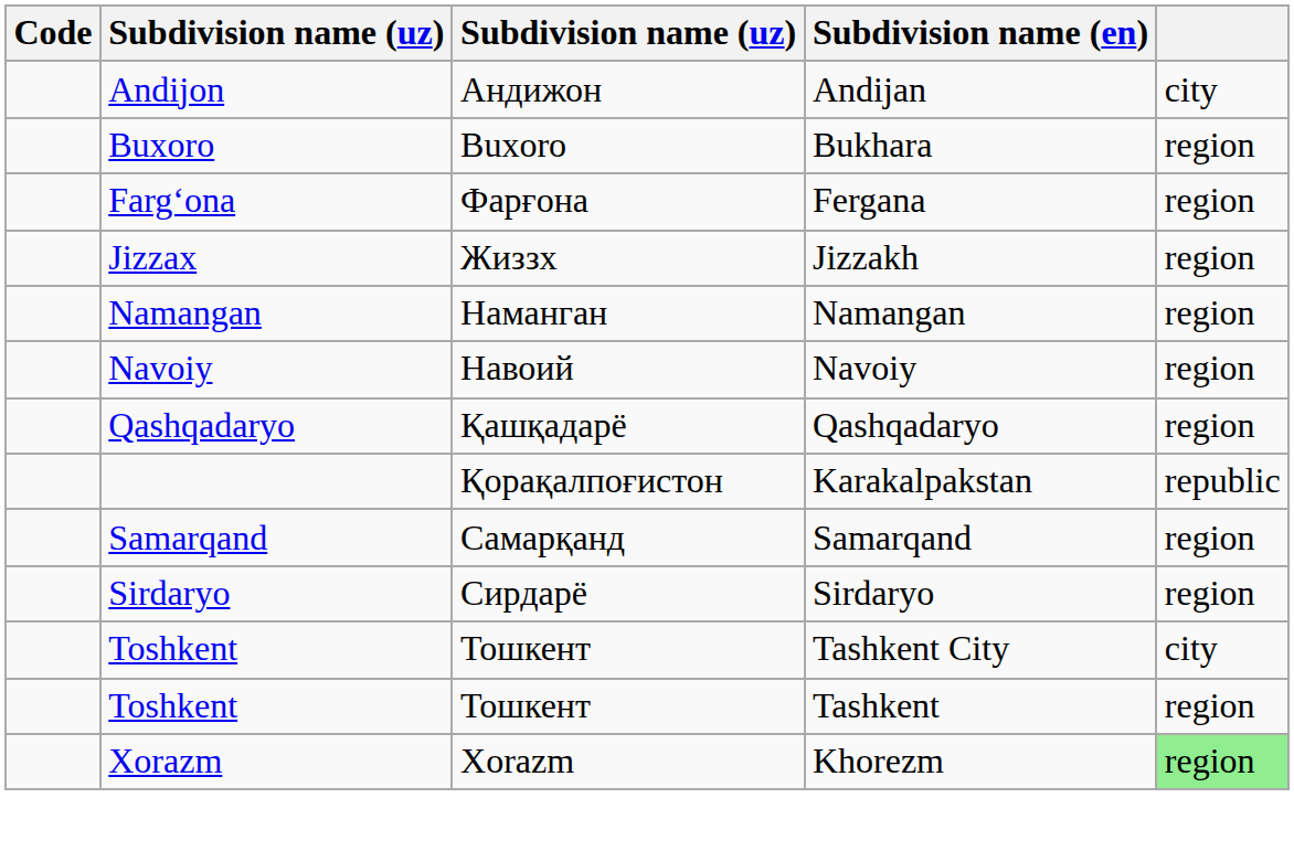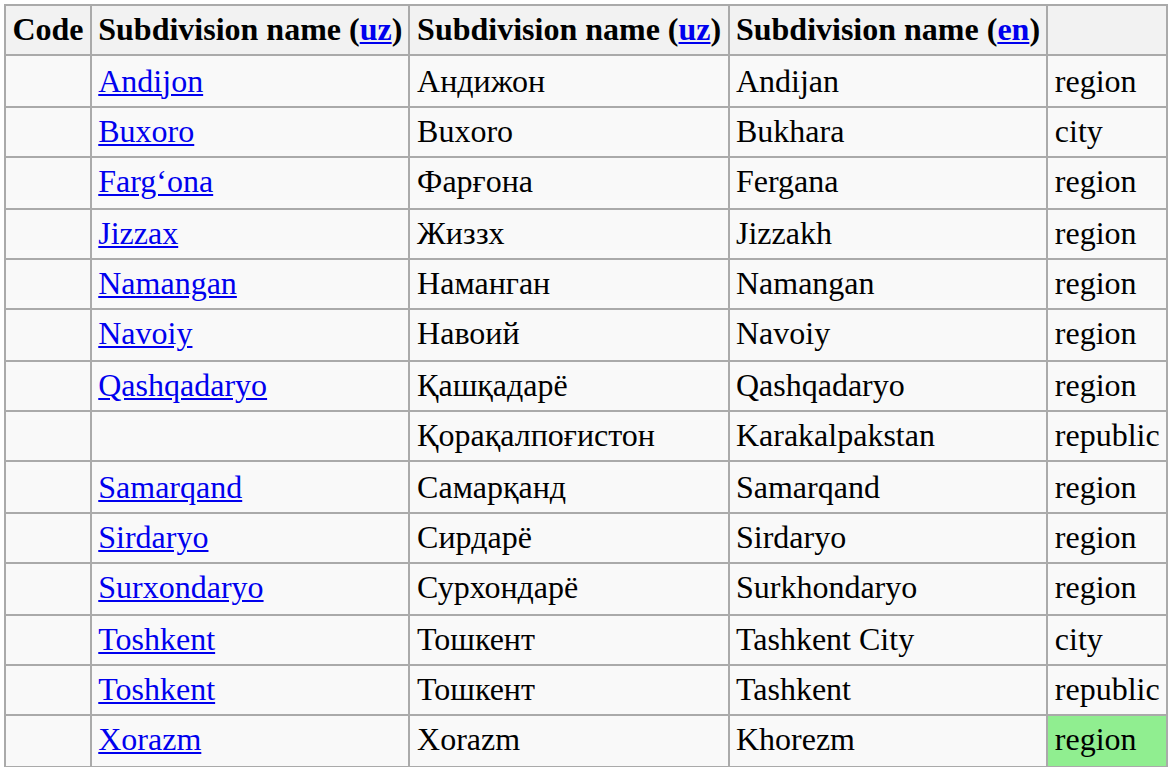Andijan | column 5: city -> region
Bukhara | column 5: region -> city
+ row: Surxondaryo | Сурхондарё | Surkhondaryo | region
Tashkent | column 5: region -> republic
